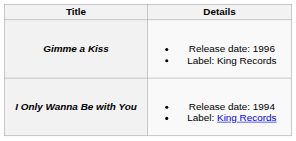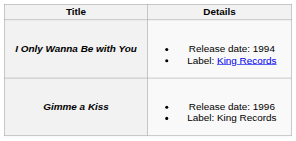rows swapped: I Only Wanna Be with You <-> Gimme a Kiss
